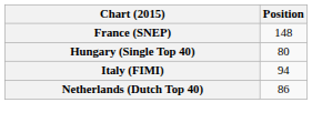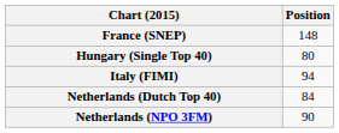Netherlands (Dutch Top 40) | Position: 86 -> 84
+ row: Netherlands (NPO 3FM) | 90
